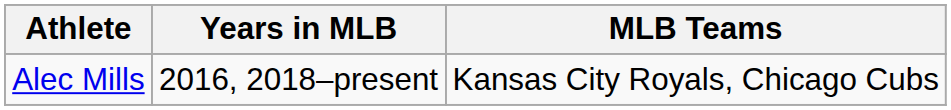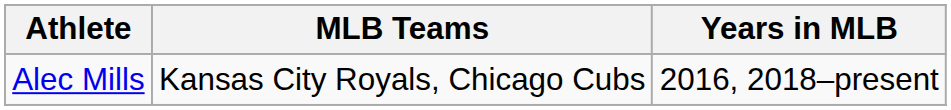columns swapped: Years in MLB <-> MLB Teams
